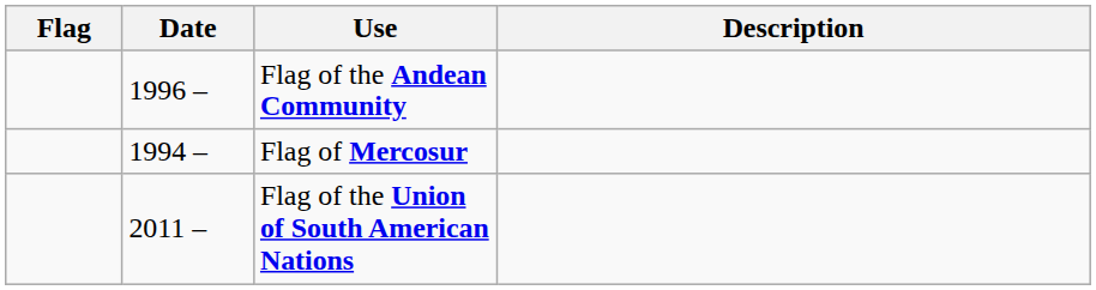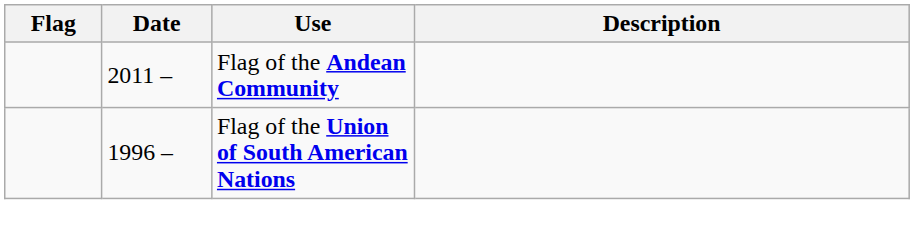Flag of the Andean Community | Date: 1996 – -> 2011 –
- row: 1994 – | Flag of Mercosur
Flag of the Union of South American Nations | Date: 2011 – -> 1996 –
